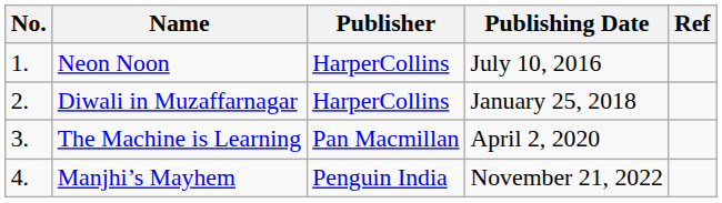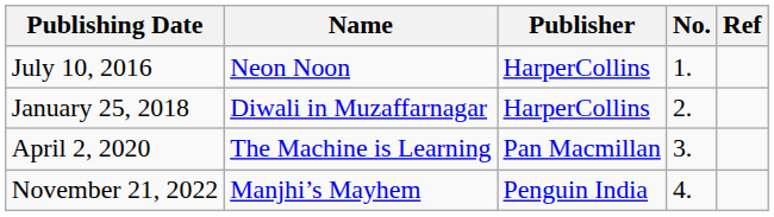columns swapped: No. <-> Publishing Date
